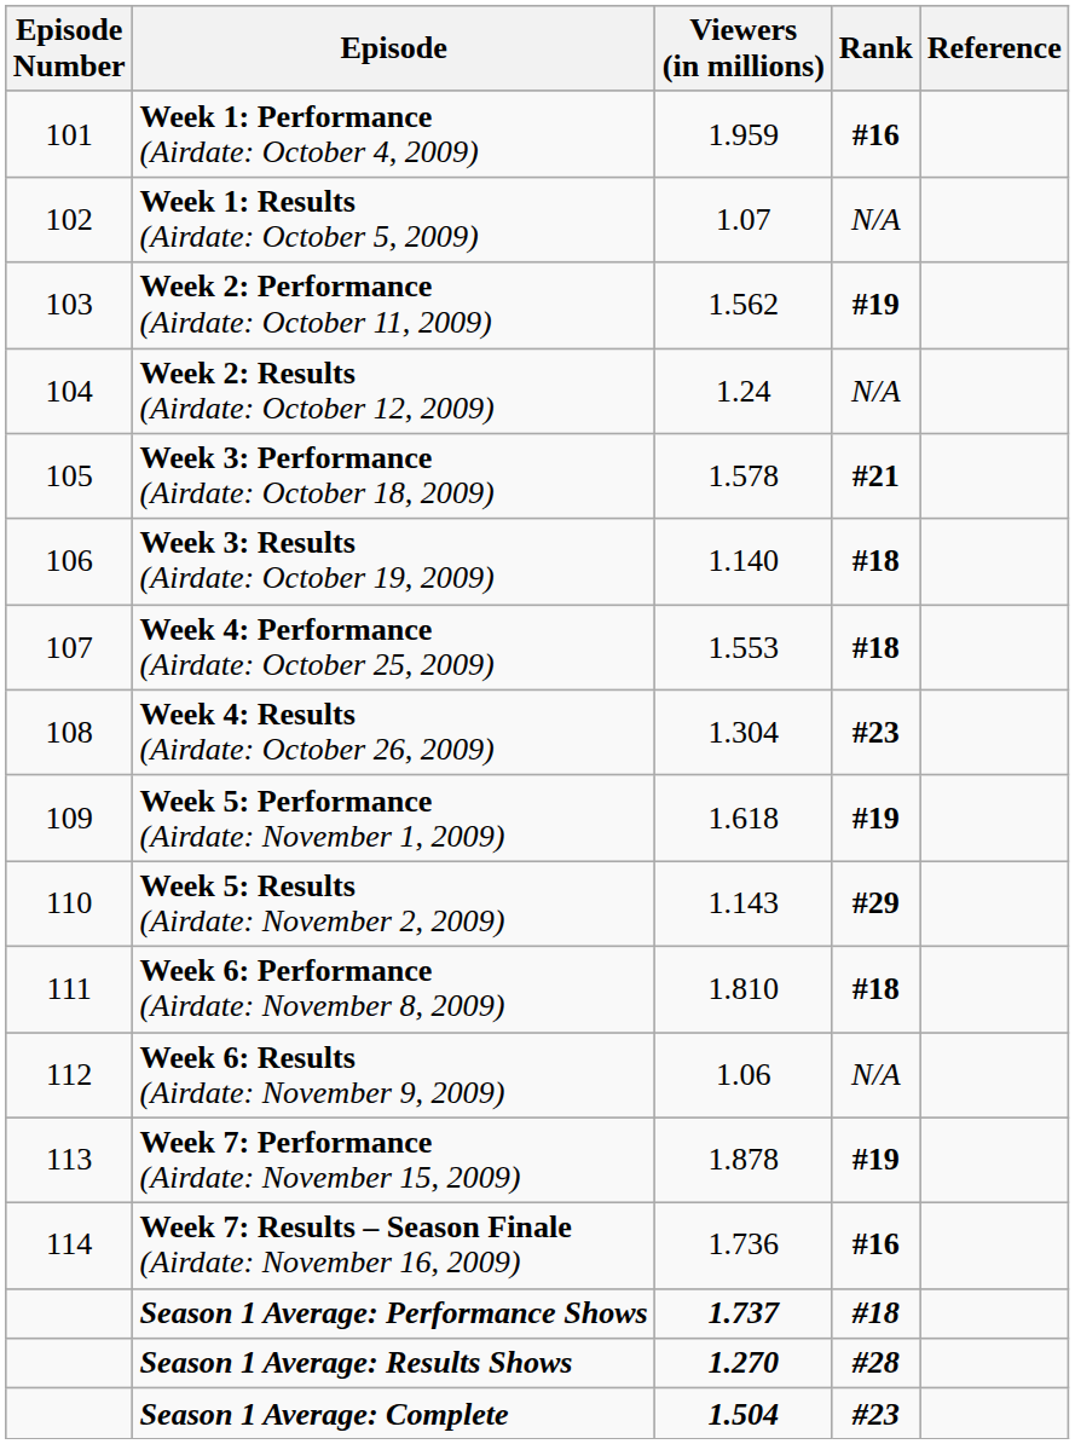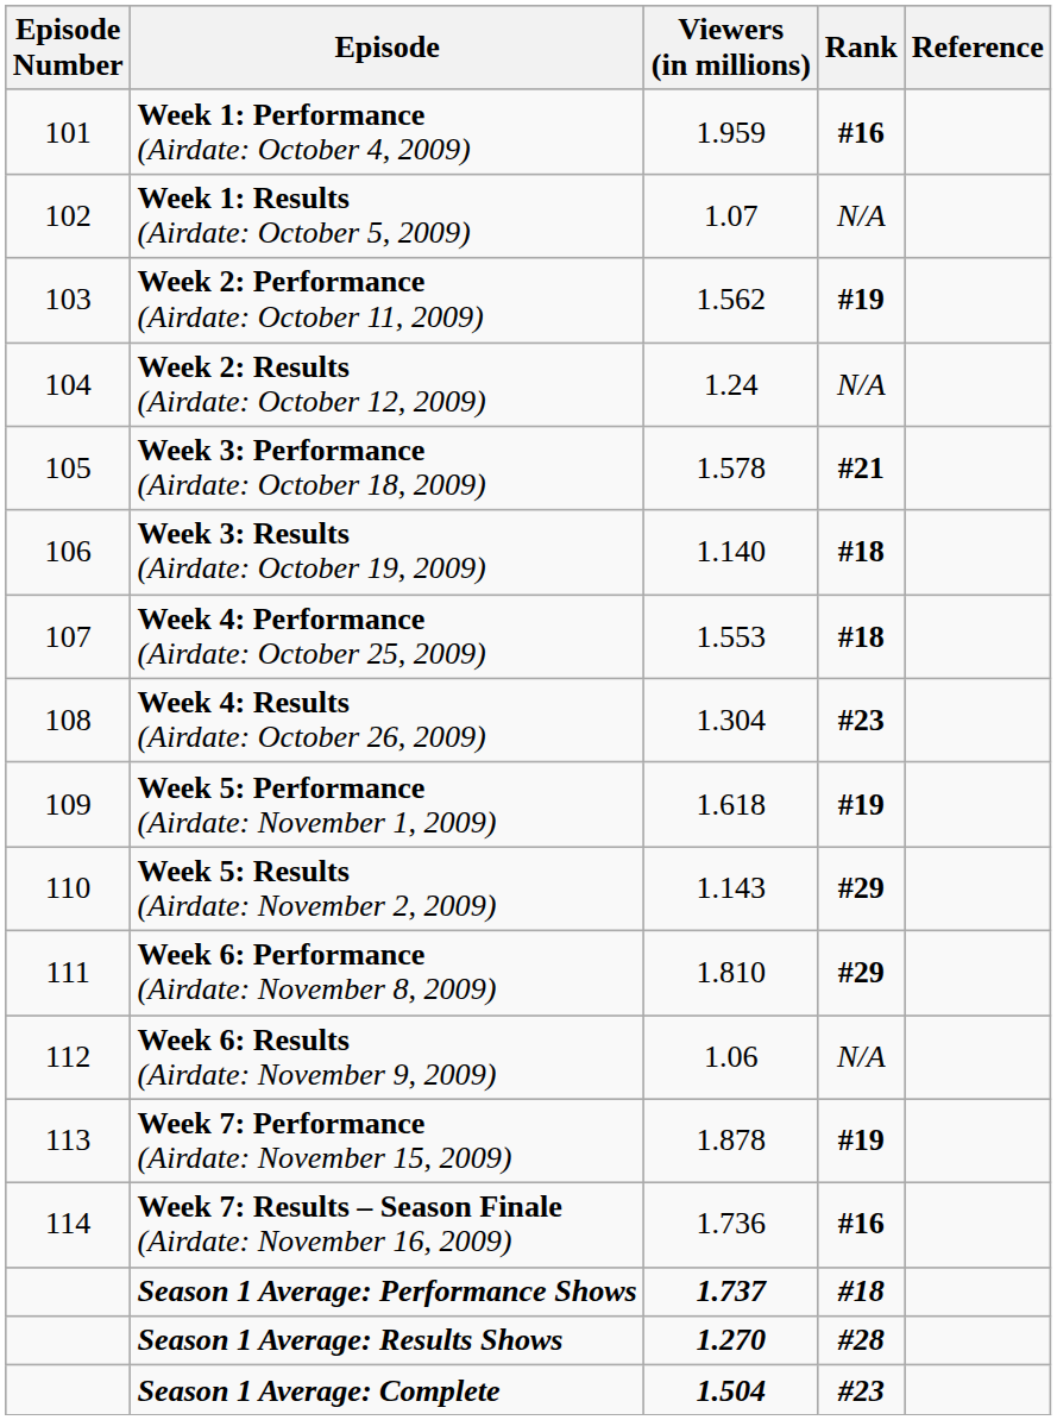Week 6: Performance (Airdate: November 8, 2009) | Rank: #18 -> #29
